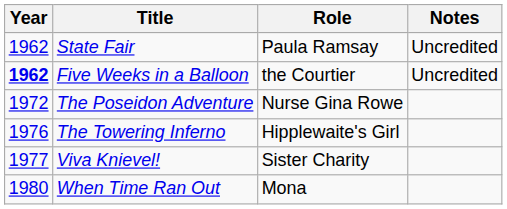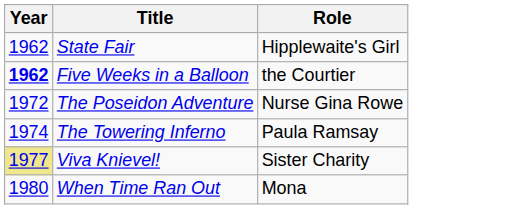- column: Notes | Uncredited | Uncredited
State Fair | Role: Paula Ramsay -> Hipplewaite's Girl
The Towering Inferno | Year: 1976 -> 1974
The Towering Inferno | Role: Hipplewaite's Girl -> Paula Ramsay
Viva Knievel! | Year: no background -> khaki background
